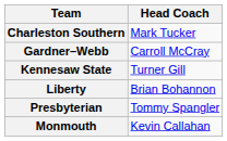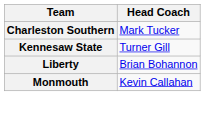- row: Gardner–Webb | Carroll McCray
- row: Presbyterian | Tommy Spangler
